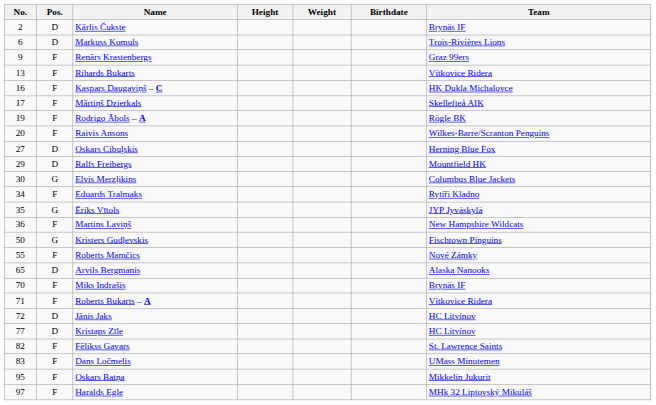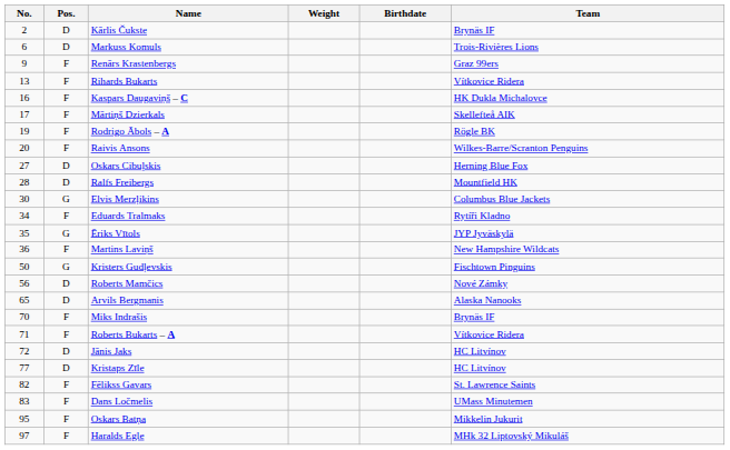- column: Height
Ralfs Freibergs | No.: 29 -> 28
Roberts Mamčics | No.: 55 -> 56
Roberts Mamčics | Pos.: F -> D
